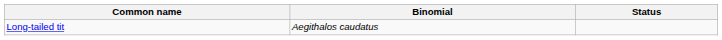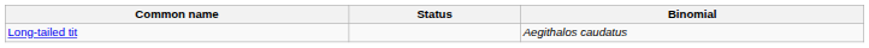columns swapped: Binomial <-> Status
